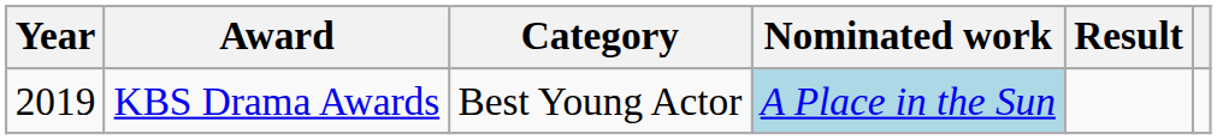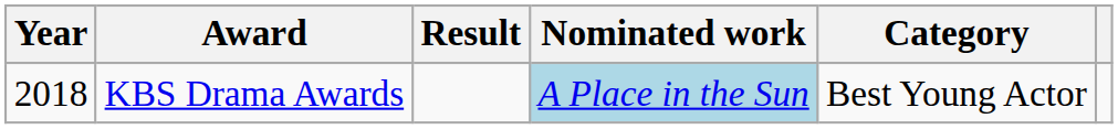columns swapped: Category <-> Result
KBS Drama Awards | Year: 2019 -> 2018
